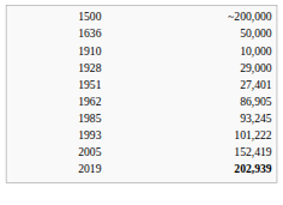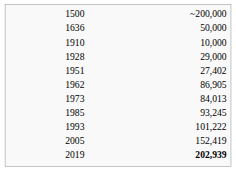1951 | column 2: 27,401 -> 27,402
+ row: 1973 | 84,013
